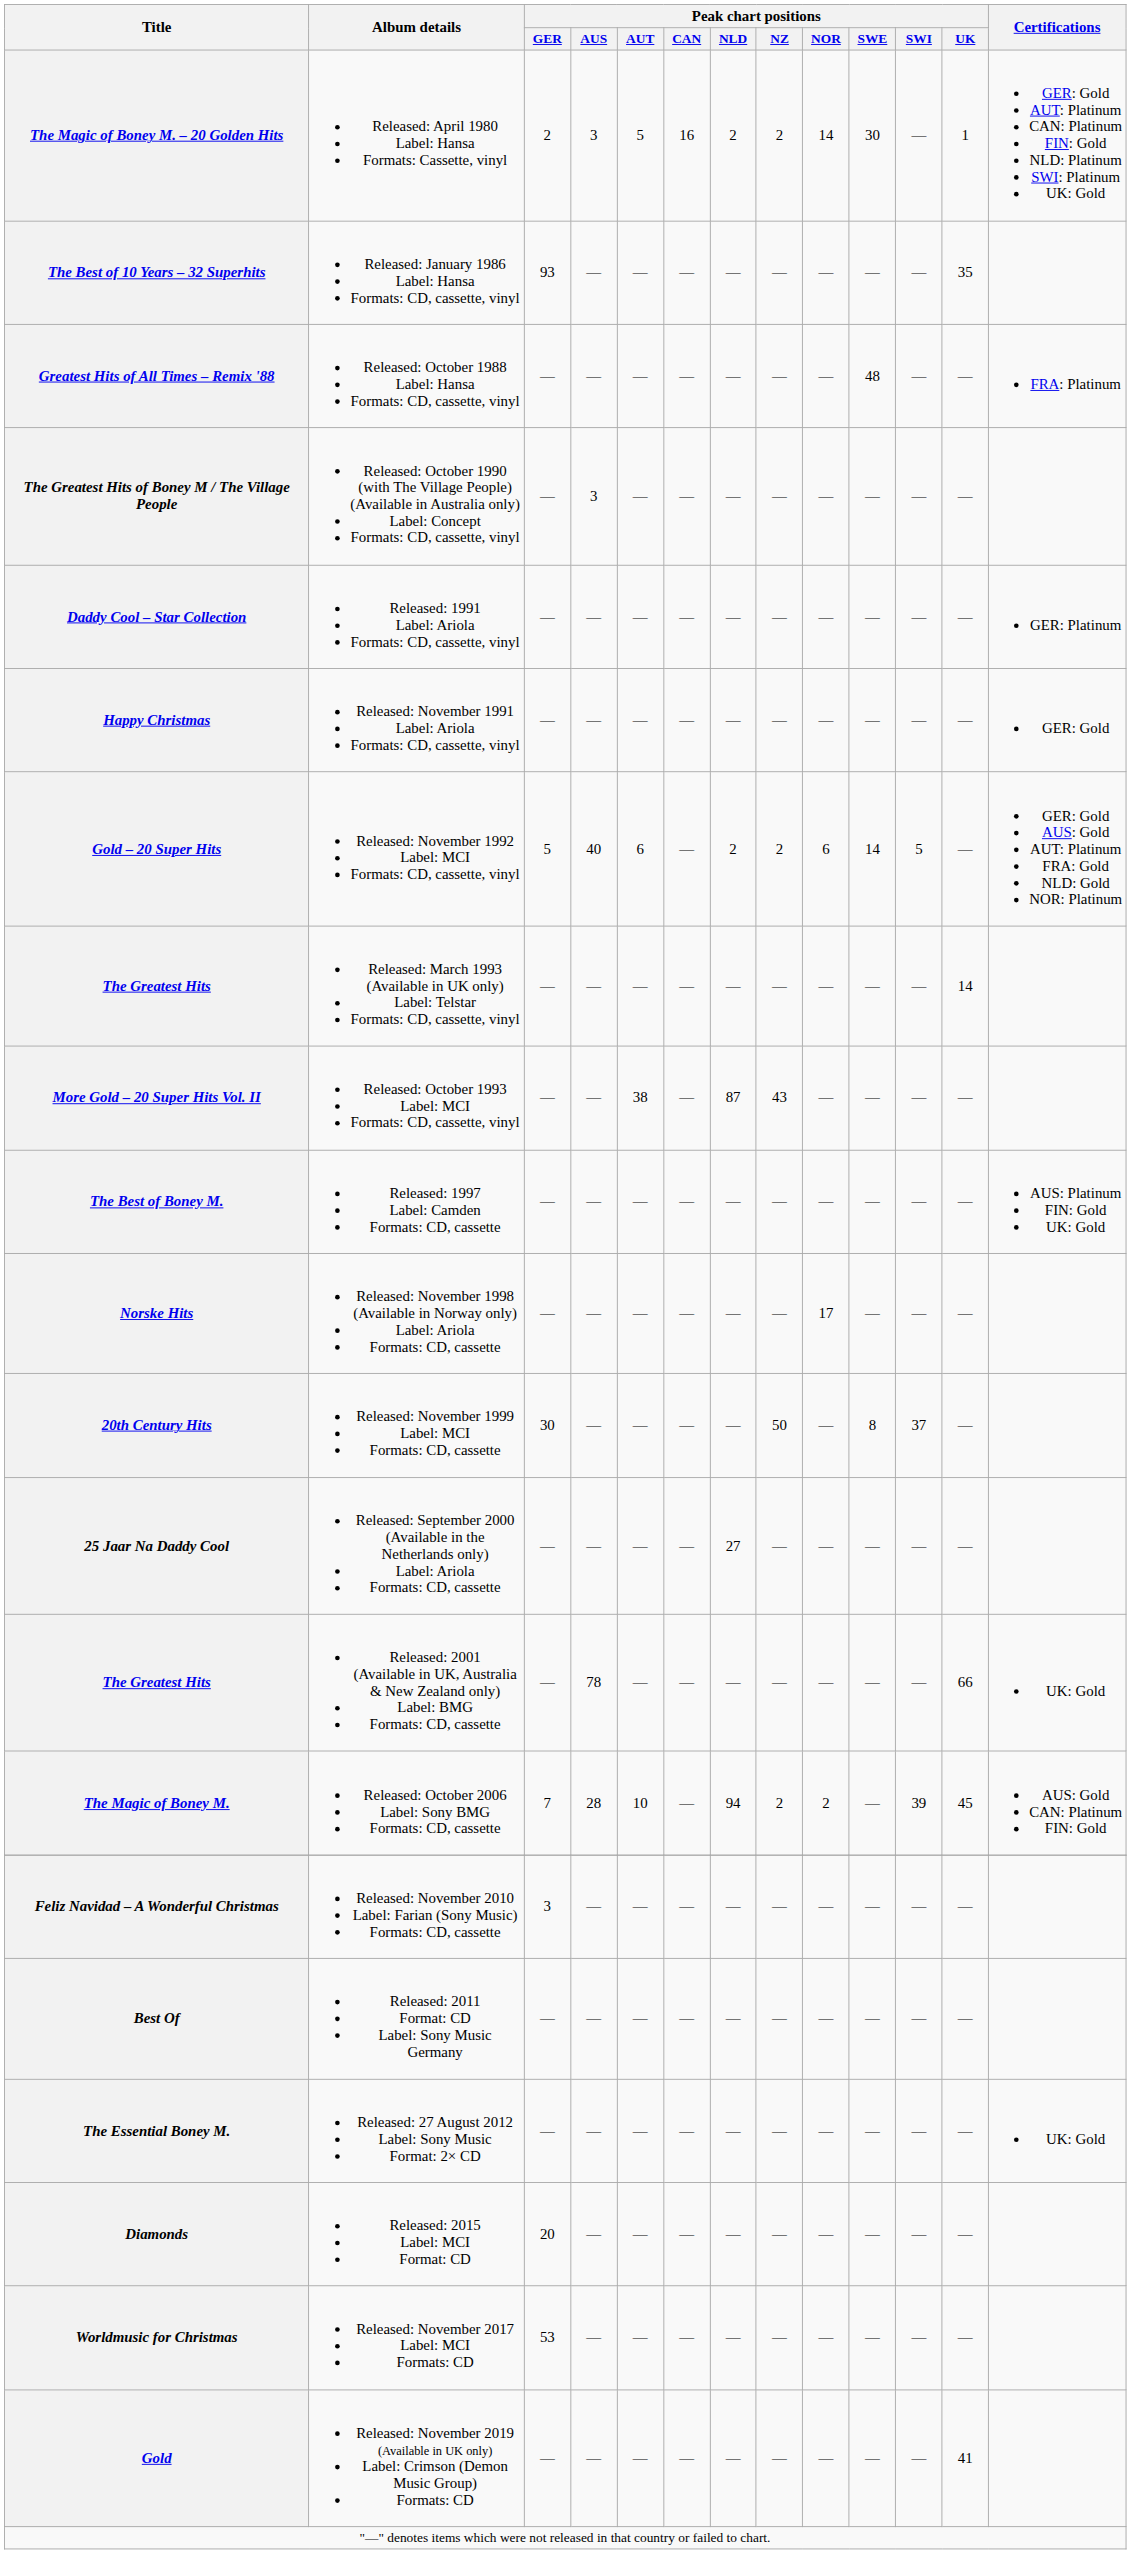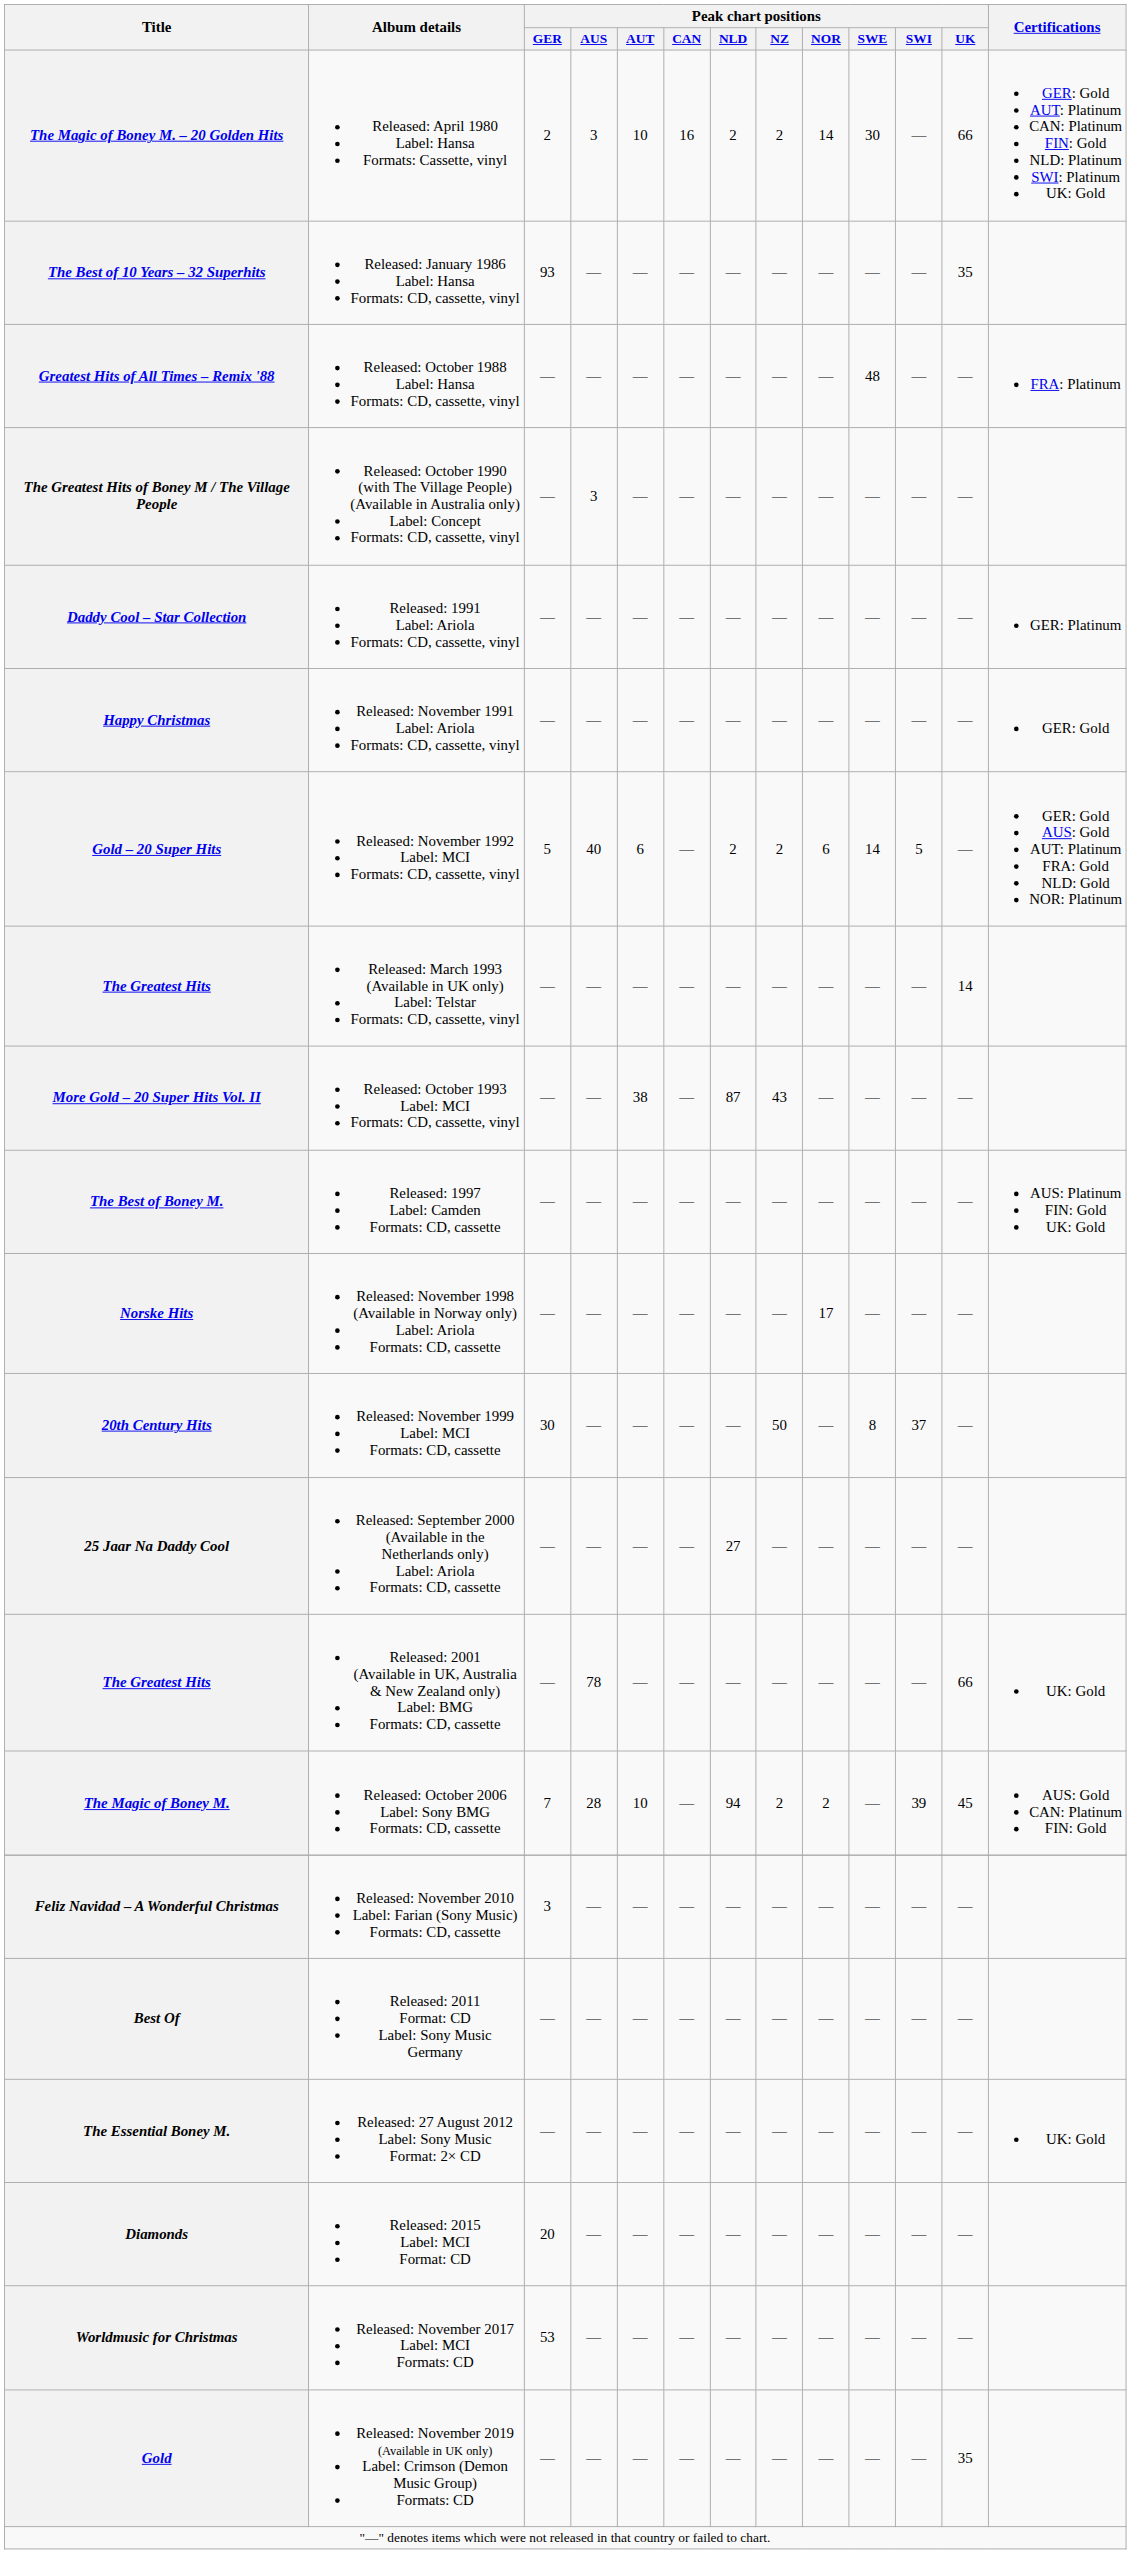The Magic of Boney M. – 20 Golden Hits | Peak chart positions / AUT: 5 -> 10
The Magic of Boney M. – 20 Golden Hits | Peak chart positions / UK: 1 -> 66
Gold | Peak chart positions / UK: 41 -> 35
